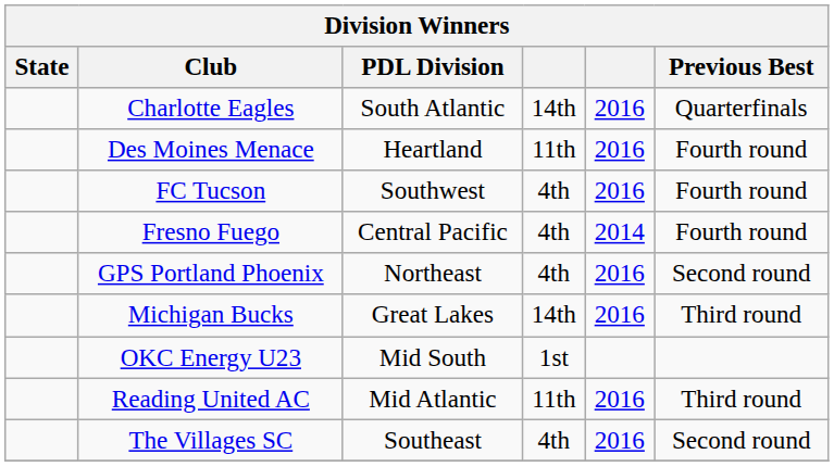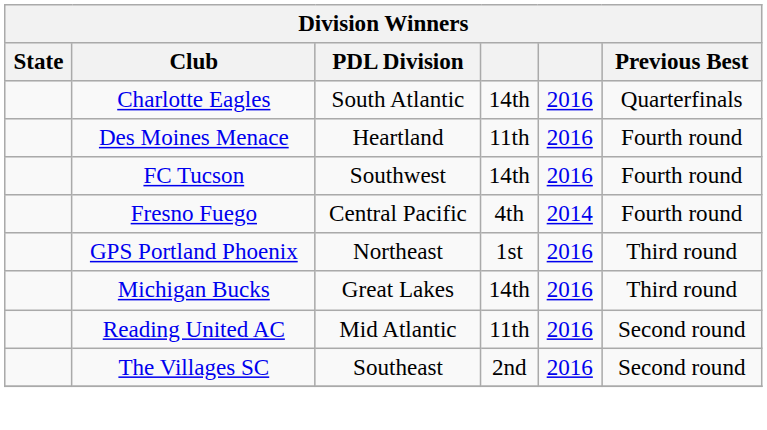FC Tucson | column 4: 4th -> 14th
GPS Portland Phoenix | column 4: 4th -> 1st
GPS Portland Phoenix | Previous Best: Second round -> Third round
- row: OKC Energy U23 | Mid South | 1st
Reading United AC | Previous Best: Third round -> Second round
The Villages SC | column 4: 4th -> 2nd
